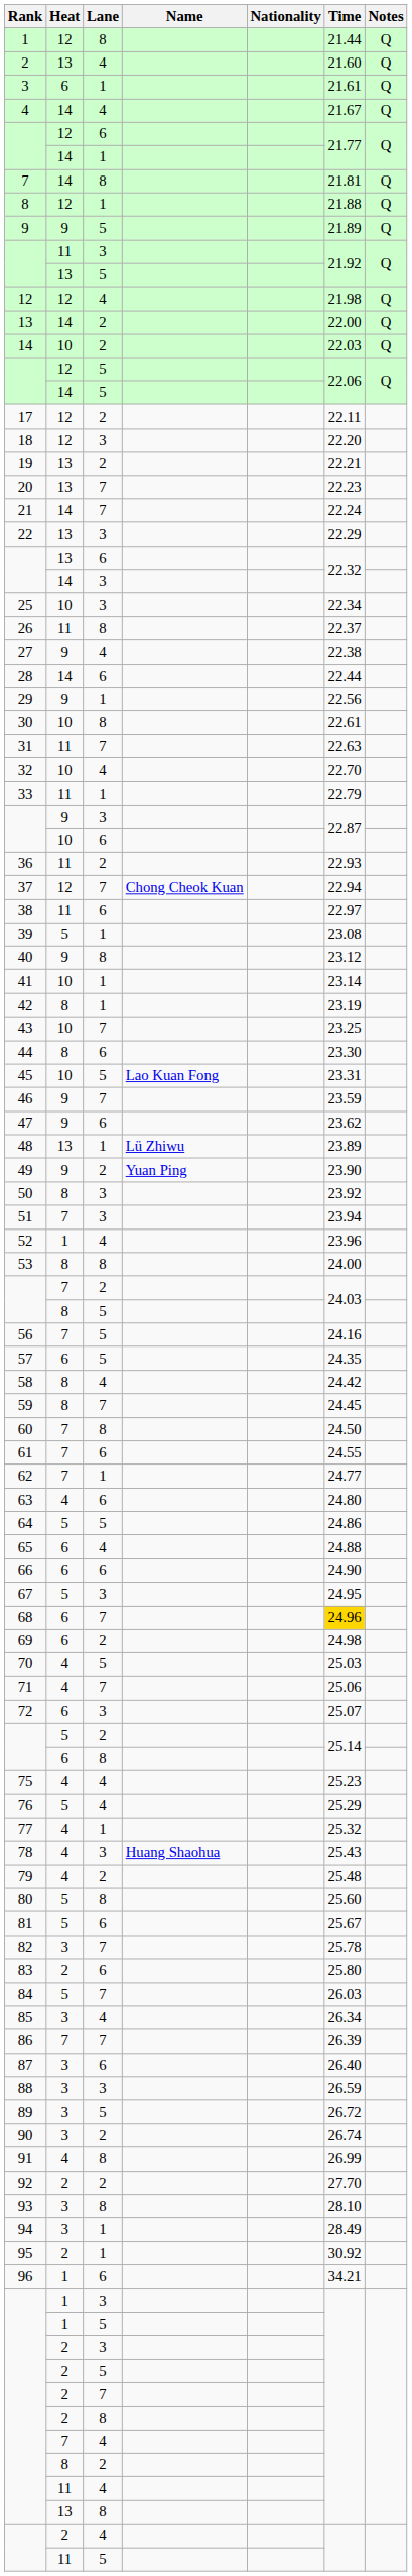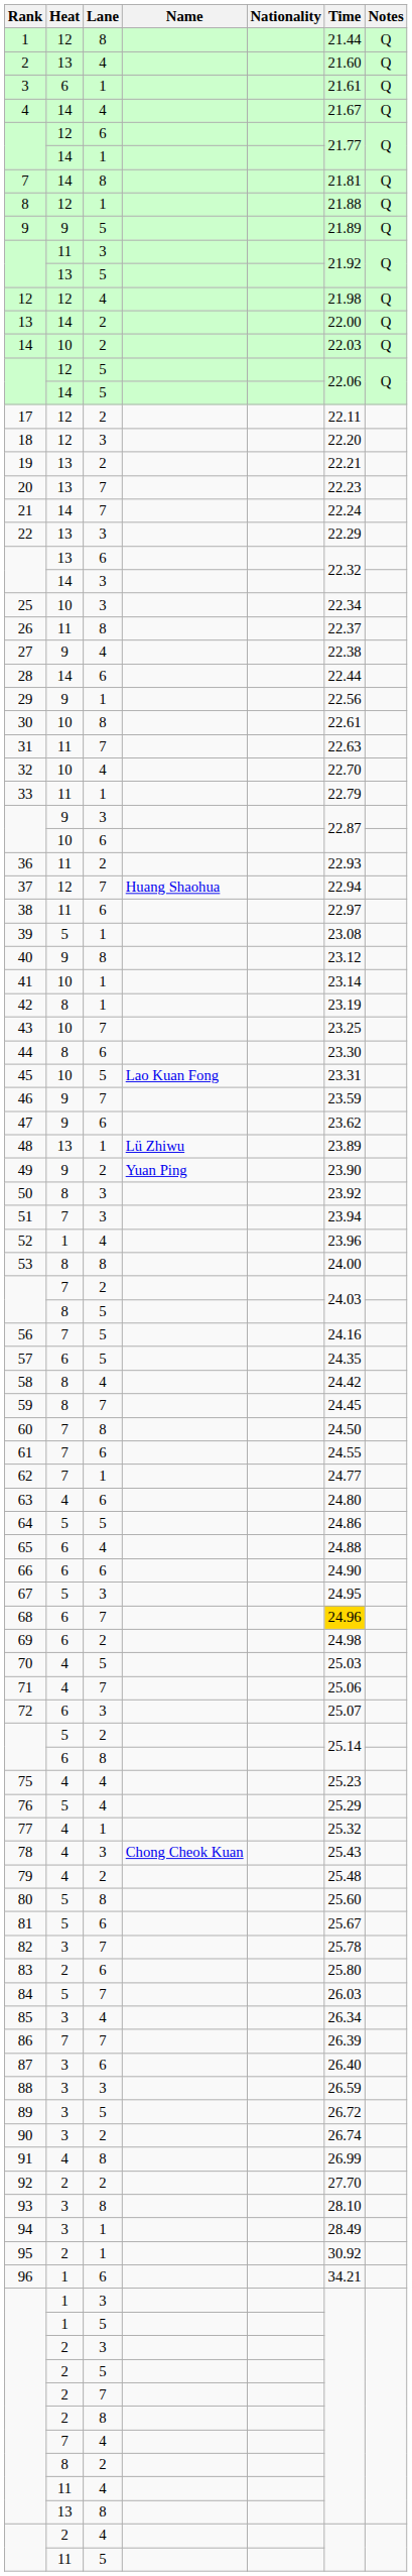37 | Name: Chong Cheok Kuan -> Huang Shaohua
78 | Name: Huang Shaohua -> Chong Cheok Kuan
